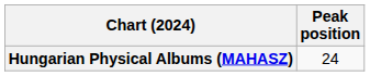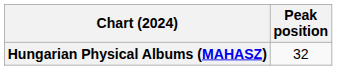Hungarian Physical Albums (MAHASZ) | Peak position: 24 -> 32
